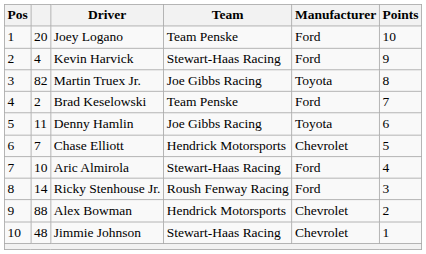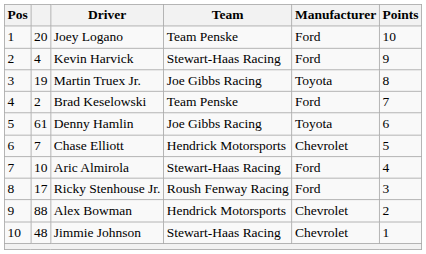Martin Truex Jr. | column 2: 82 -> 19
Denny Hamlin | column 2: 11 -> 61
Ricky Stenhouse Jr. | column 2: 14 -> 17
